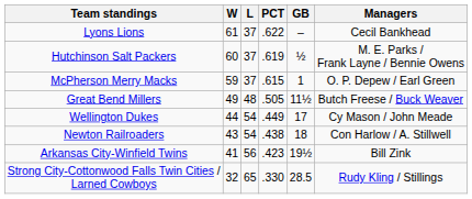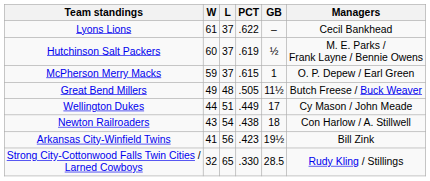Wellington Dukes | L: 54 -> 51
